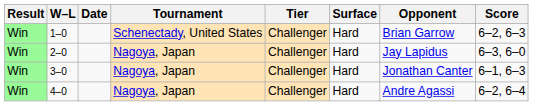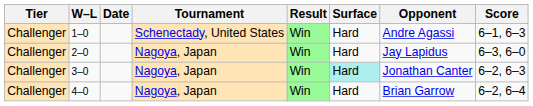columns swapped: Result <-> Tier
1–0 | Opponent: Brian Garrow -> Andre Agassi
1–0 | Score: 6–2, 6–3 -> 6–1, 6–3
3–0 | Surface: no background -> paleturquoise background
3–0 | Score: 6–1, 6–3 -> 6–2, 6–3
4–0 | Opponent: Andre Agassi -> Brian Garrow
